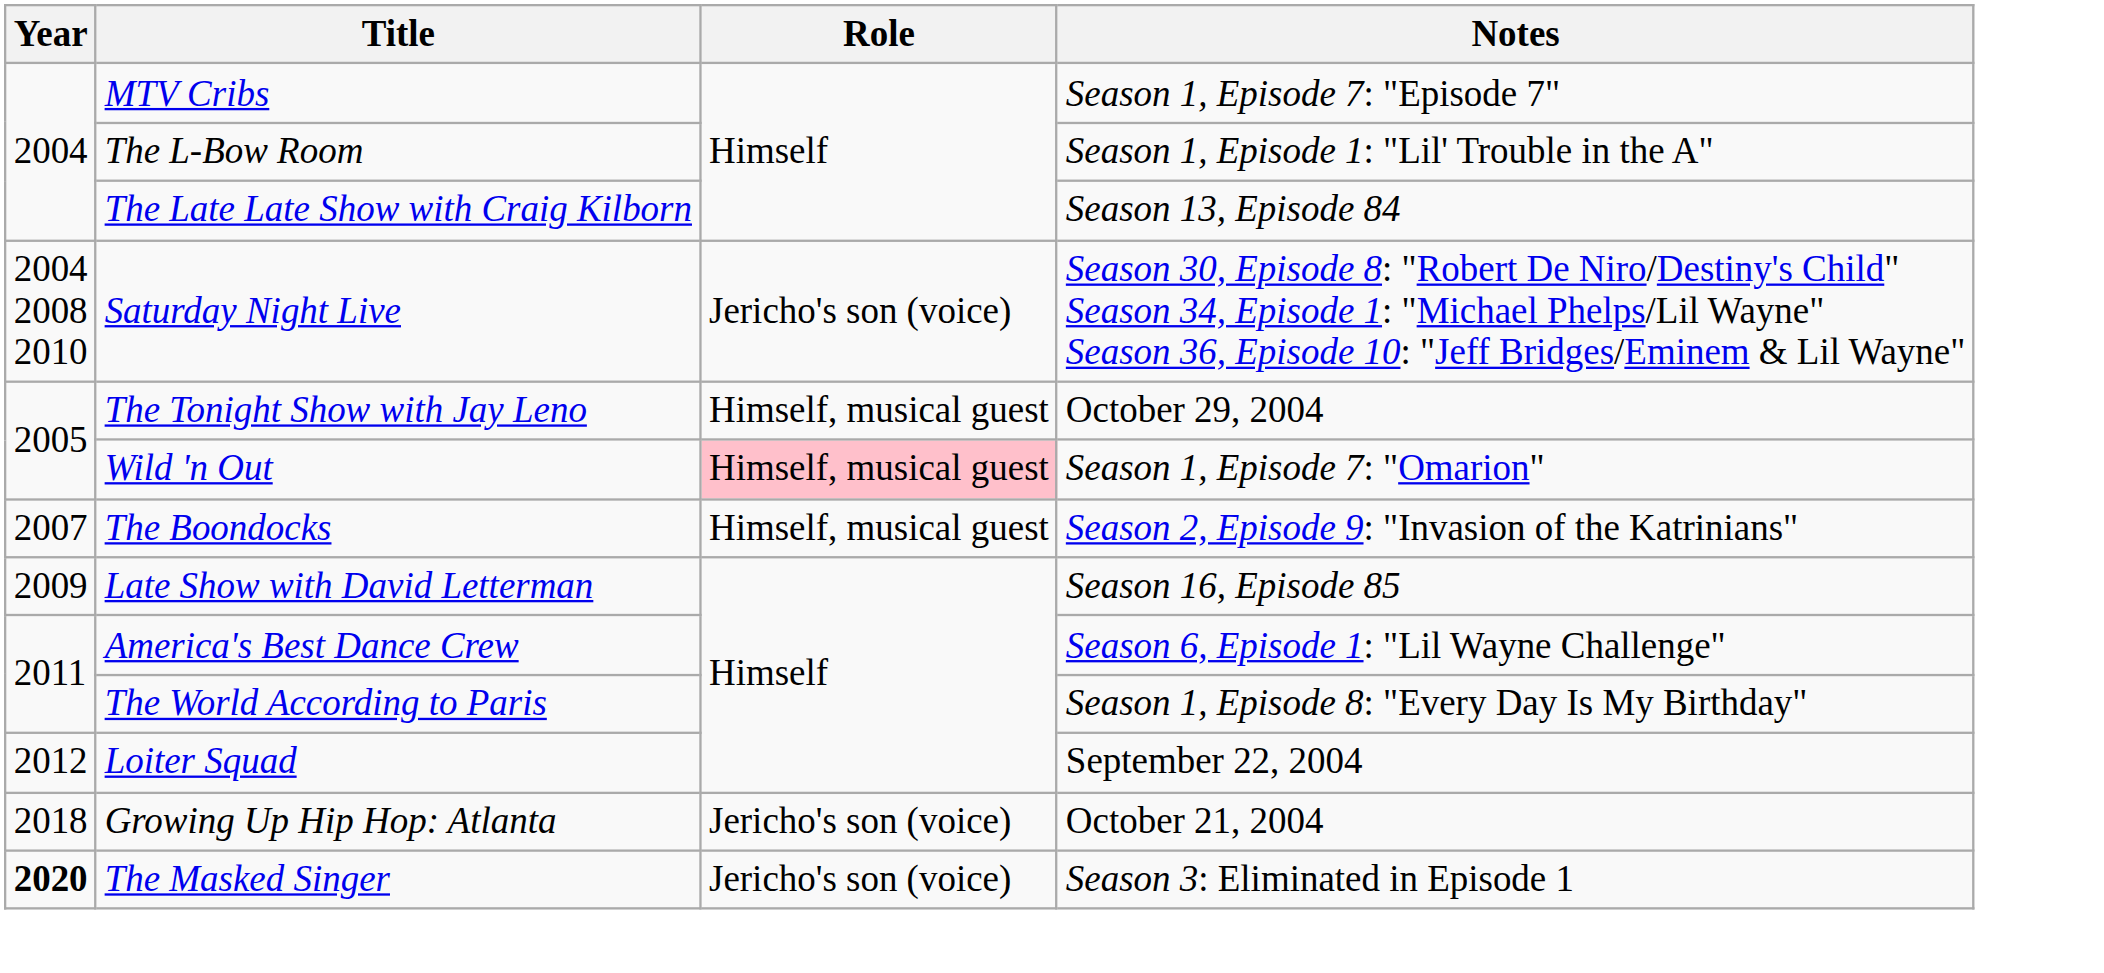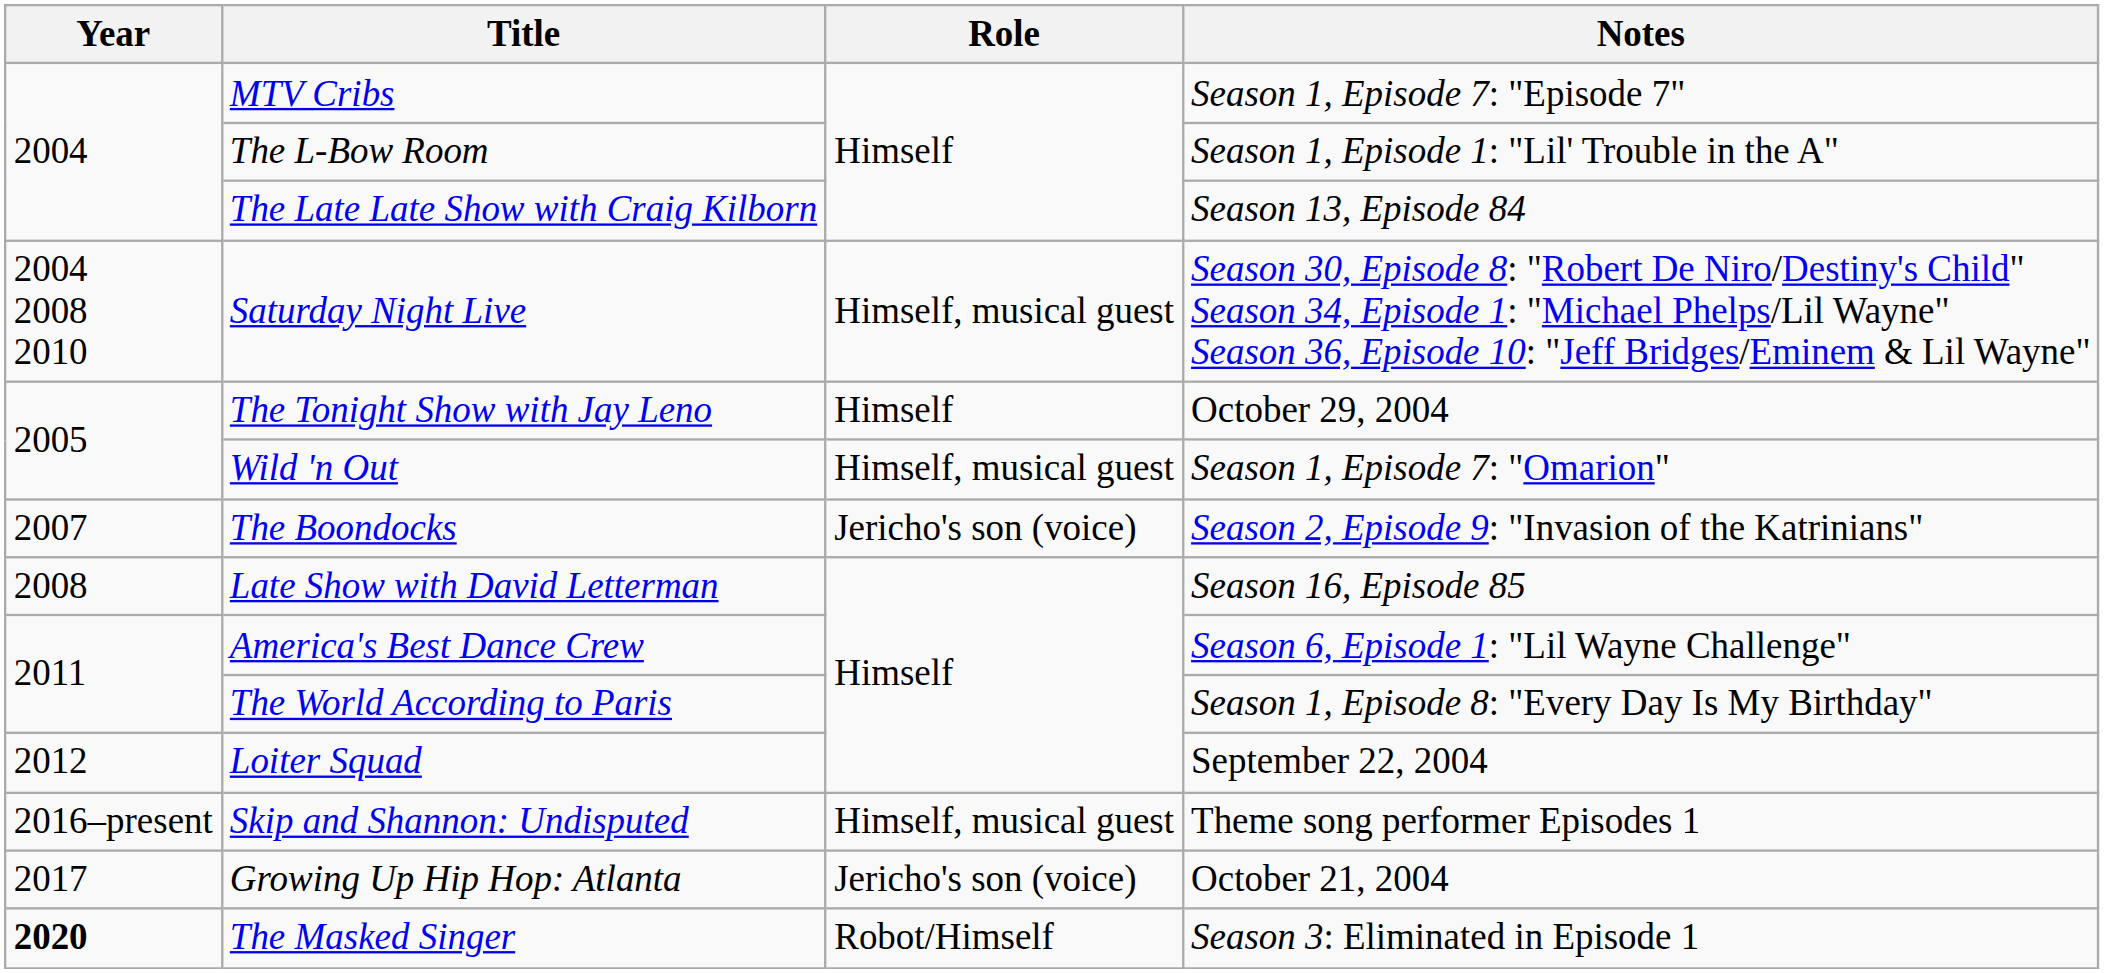Saturday Night Live | Role: Jericho's son (voice) -> Himself, musical guest
The Tonight Show with Jay Leno | Role: Himself, musical guest -> Himself
Wild 'n Out | Role: pink background -> no background
The Boondocks | Role: Himself, musical guest -> Jericho's son (voice)
Late Show with David Letterman | Year: 2009 -> 2008
+ row: 2016–present | Skip and Shannon: Undisputed | Himself, musical guest | Theme song performer Episodes 1
Growing Up Hip Hop: Atlanta | Year: 2018 -> 2017
The Masked Singer | Role: Jericho's son (voice) -> Robot/Himself
